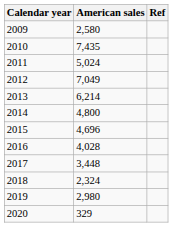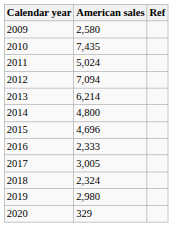2012 | American sales: 7,049 -> 7,094
2016 | American sales: 4,028 -> 2,333
2017 | American sales: 3,448 -> 3,005
